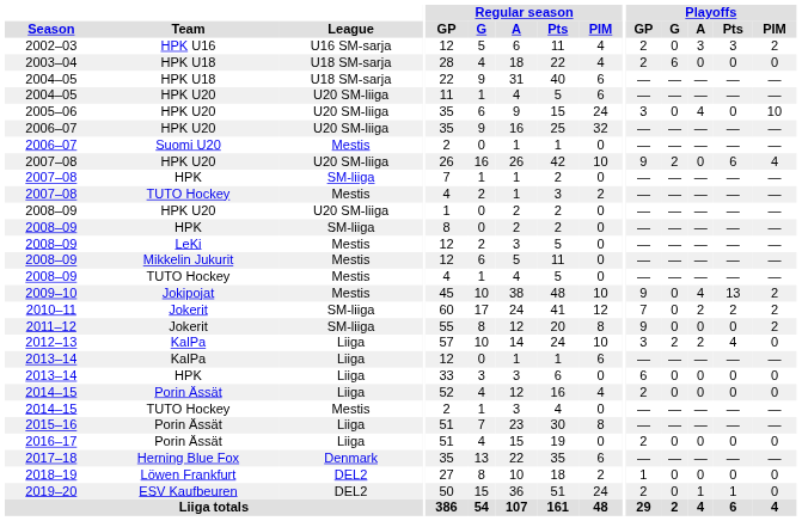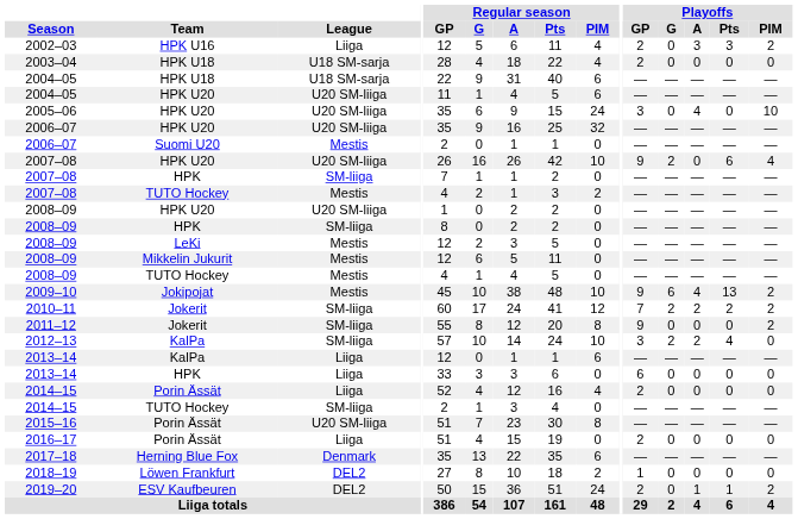2002–03 | League: U16 SM-sarja -> Liiga
2003–04 | Playoffs / G: 6 -> 0
2009–10 | Playoffs / G: 0 -> 6
2010–11 | Playoffs / G: 0 -> 2
2012–13 | League: Liiga -> SM-liiga
2014–15 / TUTO Hockey | League: Mestis -> SM-liiga
2015–16 | League: Liiga -> U20 SM-liiga
2019–20 | Playoffs / PIM: 0 -> 2
